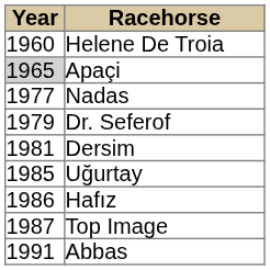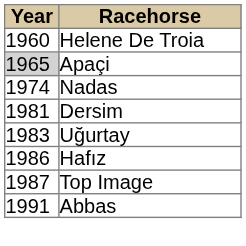Nadas | column 1: 1977 -> 1974
- row: 1979 | Dr. Seferof
Uğurtay | column 1: 1985 -> 1983
